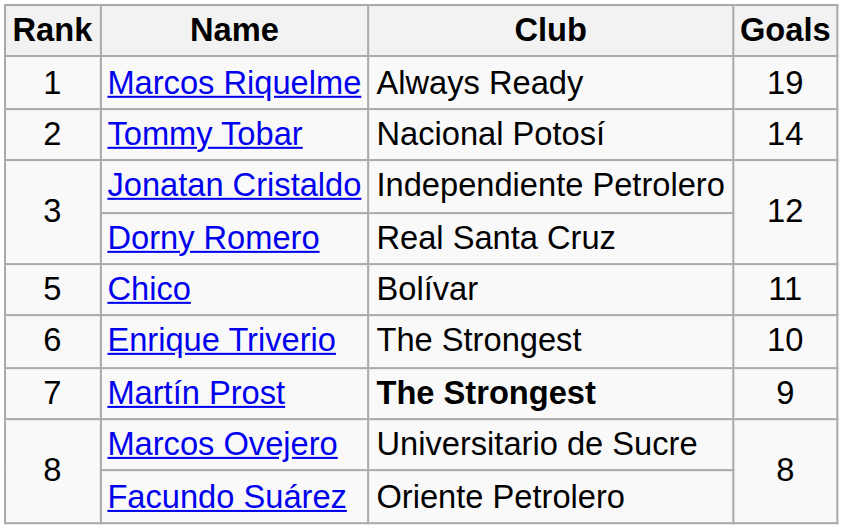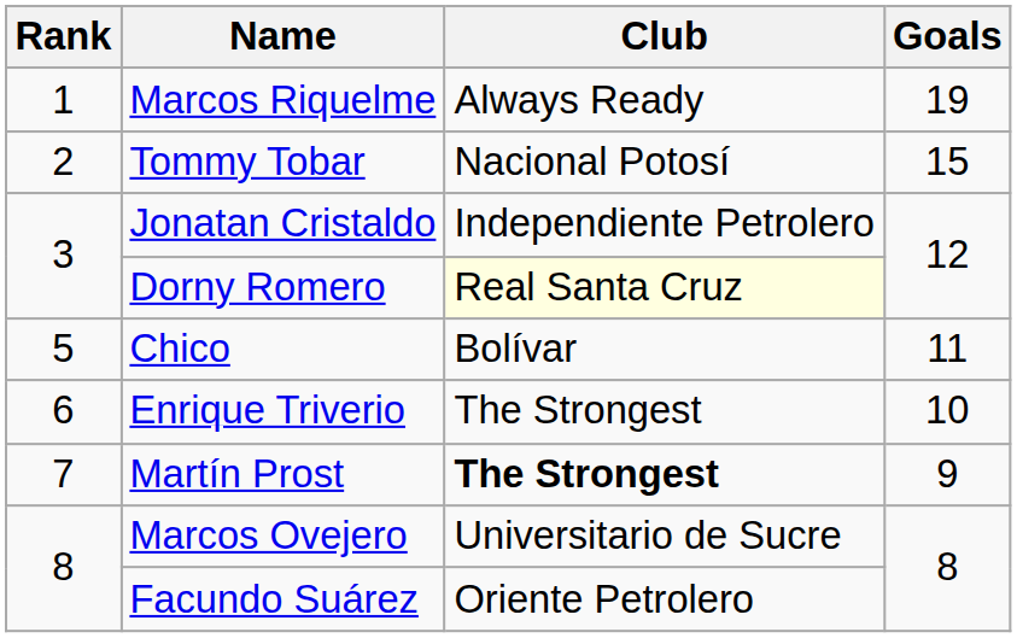Tommy Tobar | Goals: 14 -> 15
Dorny Romero | Club: no background -> lightyellow background
